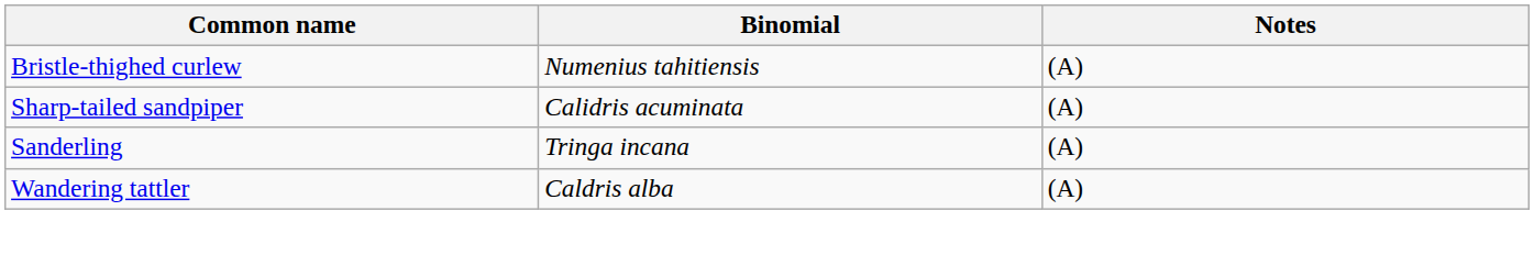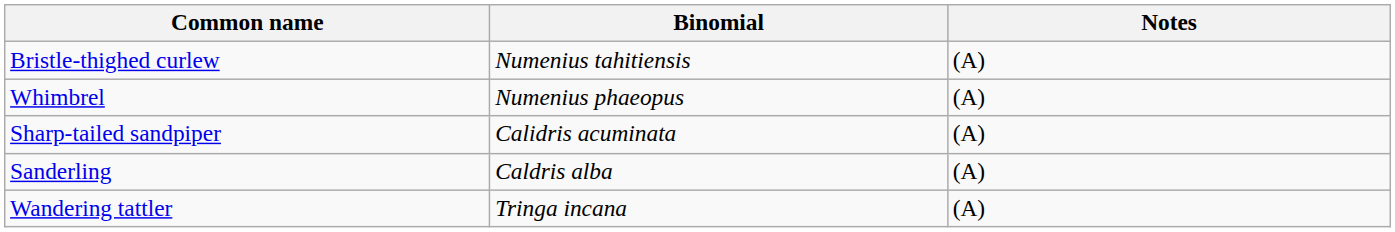+ row: Whimbrel | Numenius phaeopus | (A)
Sanderling | Binomial: Tringa incana -> Caldris alba
Wandering tattler | Binomial: Caldris alba -> Tringa incana
